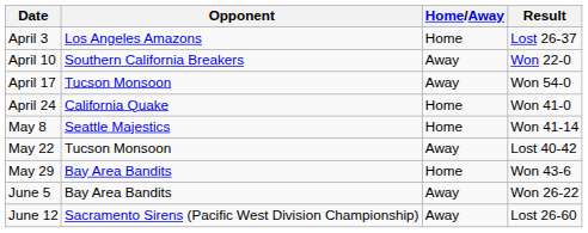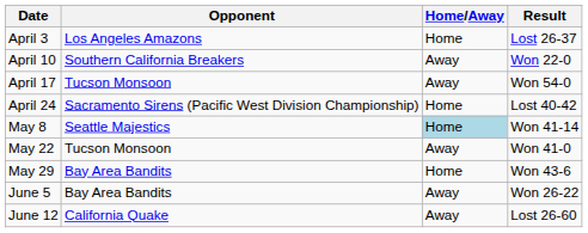April 24 | Opponent: California Quake -> Sacramento Sirens (Pacific West Division Championship)
April 24 | Result: Won 41-0 -> Lost 40-42
May 8 | Home/Away: no background -> lightblue background
May 22 | Result: Lost 40-42 -> Won 41-0
June 12 | Opponent: Sacramento Sirens (Pacific West Division Championship) -> California Quake
